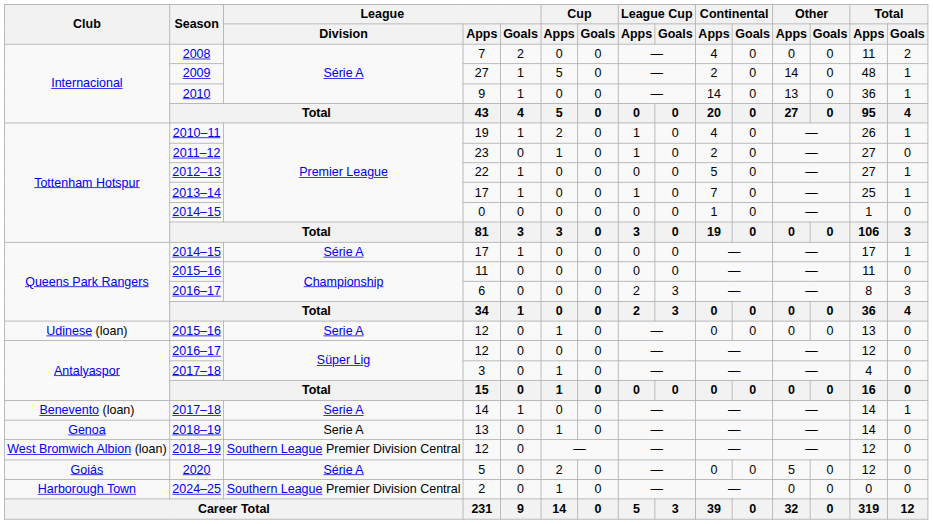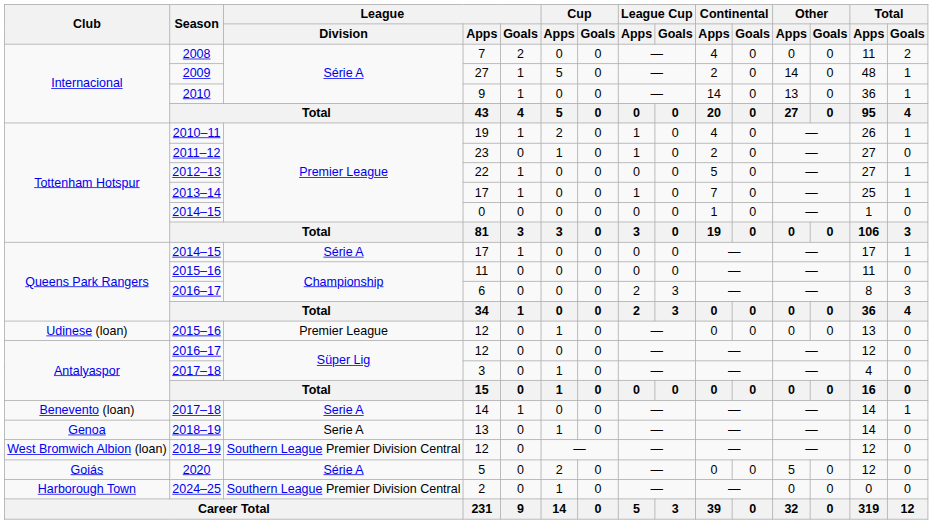2015–16 / 12 | League / Division: Serie A -> Premier League
